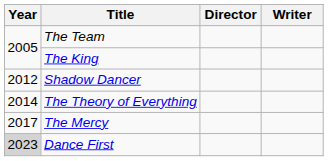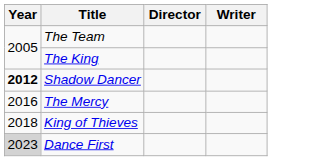Shadow Dancer | Year: normal -> bold
- row: 2014 | The Theory of Everything
The Mercy | Year: 2017 -> 2016
+ row: 2018 | King of Thieves
